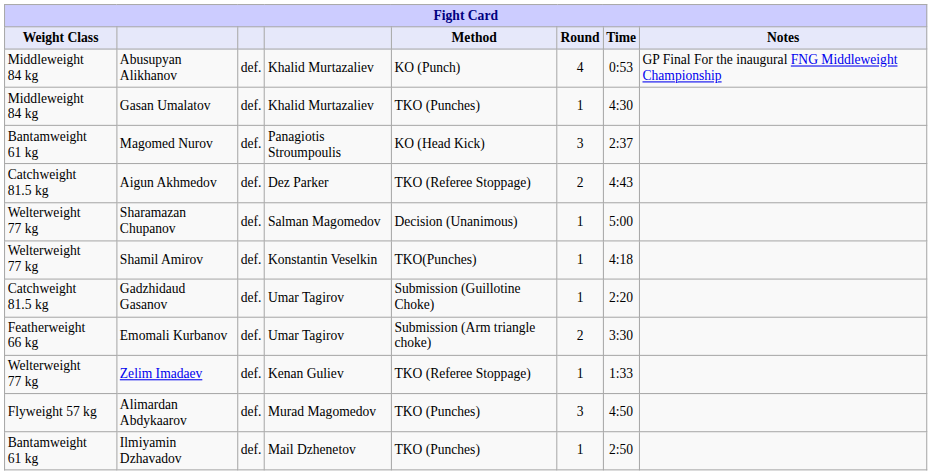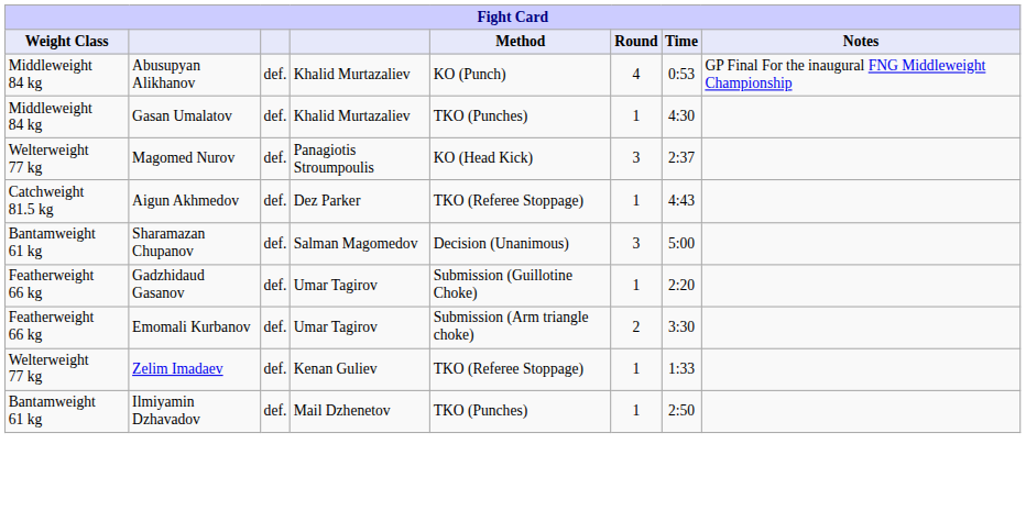Magomed Nurov | Weight Class: Bantamweight 61 kg -> Welterweight 77 kg
Aigun Akhmedov | Round: 2 -> 1
Sharamazan Chupanov | Weight Class: Welterweight 77 kg -> Bantamweight 61 kg
Sharamazan Chupanov | Round: 1 -> 3
- row: Welterweight 77 kg | Shamil Amirov | def. | Konstantin Veselkin | TKO(Punches) | 1 | 4:18
Gadzhidaud Gasanov | Weight Class: Catchweight 81.5 kg -> Featherweight 66 kg
- row: Flyweight 57 kg | Alimardan Abdykaarov | def. | Murad Magomedov | TKO (Punches) | 3 | 4:50
